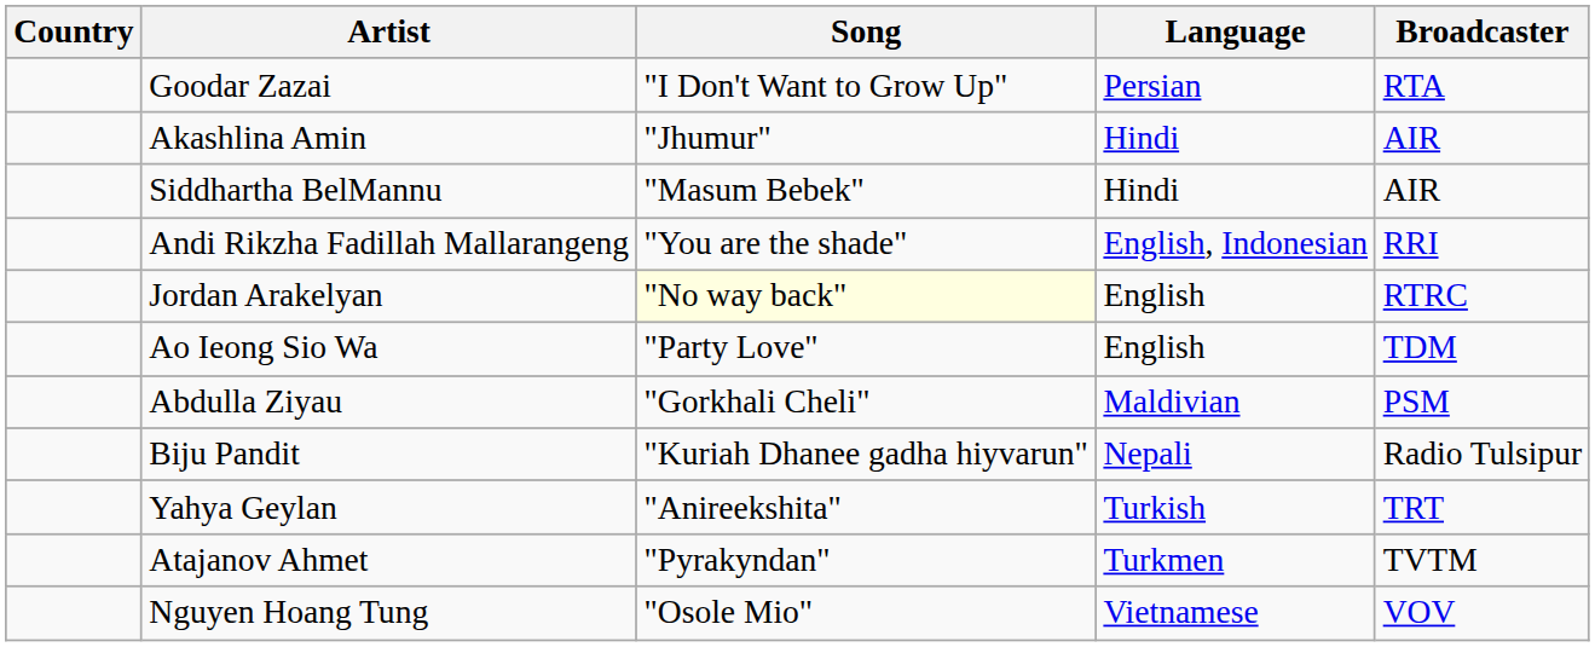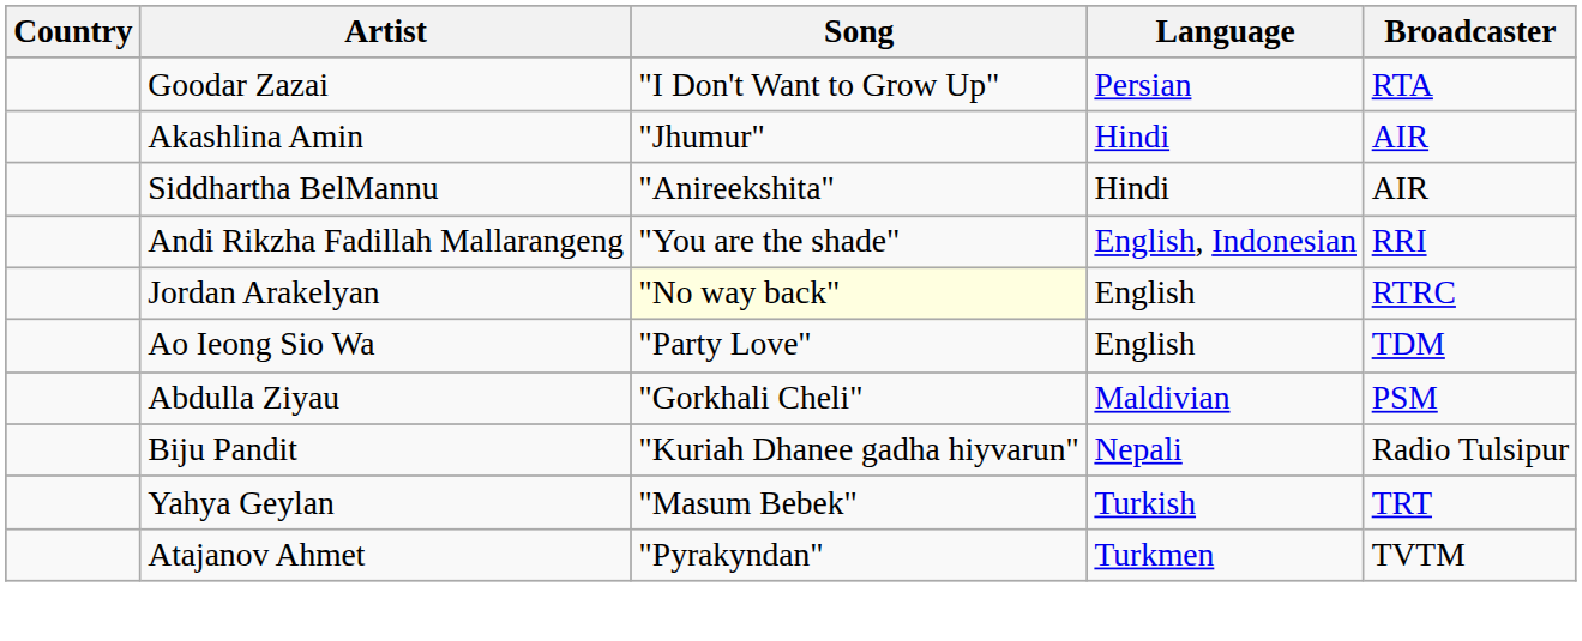Siddhartha BelMannu | Song: "Masum Bebek" -> "Anireekshita"
Yahya Geylan | Song: "Anireekshita" -> "Masum Bebek"
- row: Nguyen Hoang Tung | "Osole Mio" | Vietnamese | VOV
